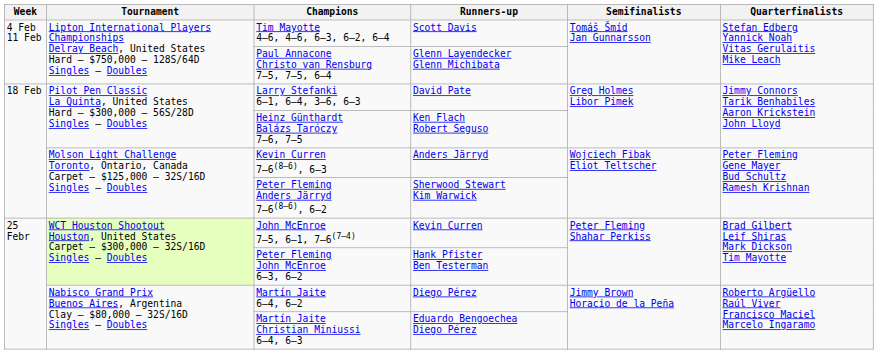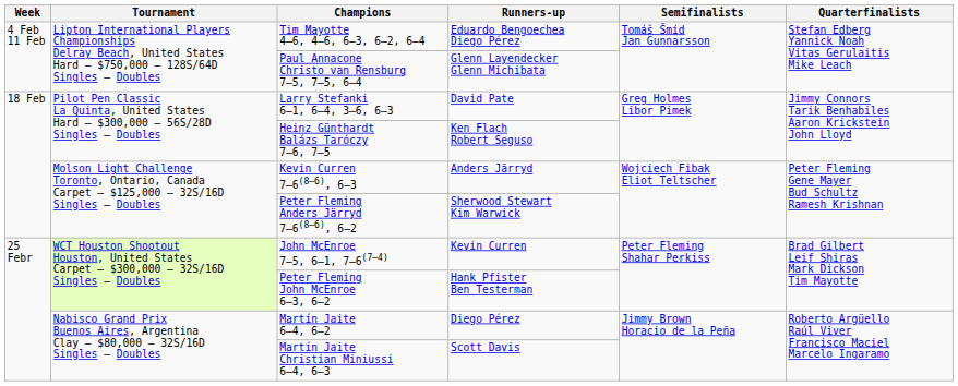Tim Mayotte 4–6, 4–6, 6–3, 6–2, 6–4 | Runners-up: Scott Davis -> Eduardo Bengoechea Diego Pérez
Martín Jaite Christian Miniussi 6–4, 6–3 | Runners-up: Eduardo Bengoechea Diego Pérez -> Scott Davis
